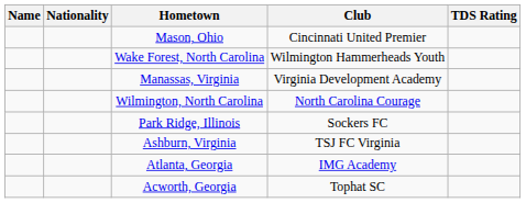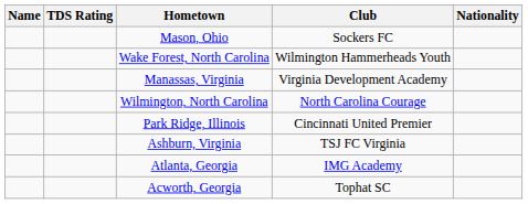columns swapped: Nationality <-> TDS Rating
Mason, Ohio | Club: Cincinnati United Premier -> Sockers FC
Park Ridge, Illinois | Club: Sockers FC -> Cincinnati United Premier
